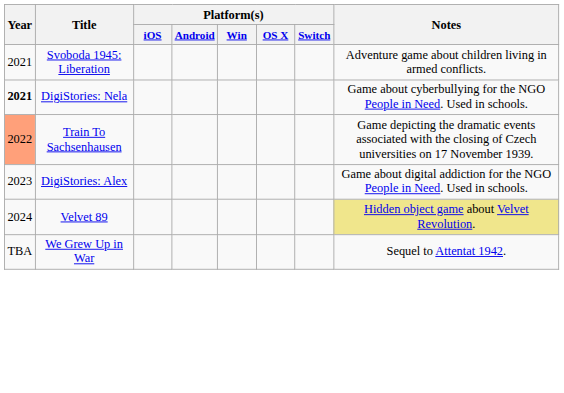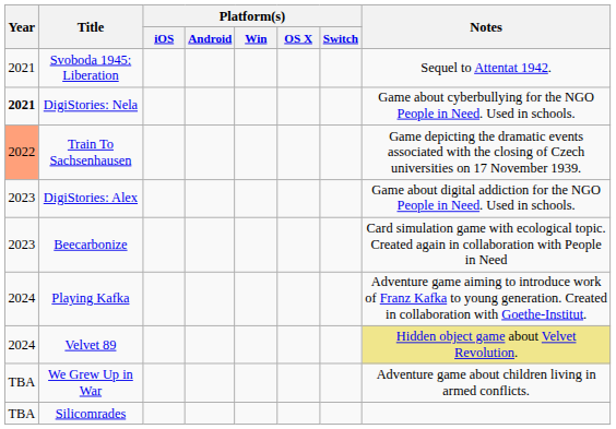Svoboda 1945: Liberation | Notes: Adventure game about children living in armed conflicts. -> Sequel to Attentat 1942.
+ row: 2023 | Beecarbonize | Card simulation game with ecological topic. Created again in collaboration with People in Need
+ row: 2024 | Playing Kafka | Adventure game aiming to introduce work of Franz Kafka to young generation. Created in collaboration with Goethe-Institut.
We Grew Up in War | Notes: Sequel to Attentat 1942. -> Adventure game about children living in armed conflicts.
+ row: TBA | Silicomrades
